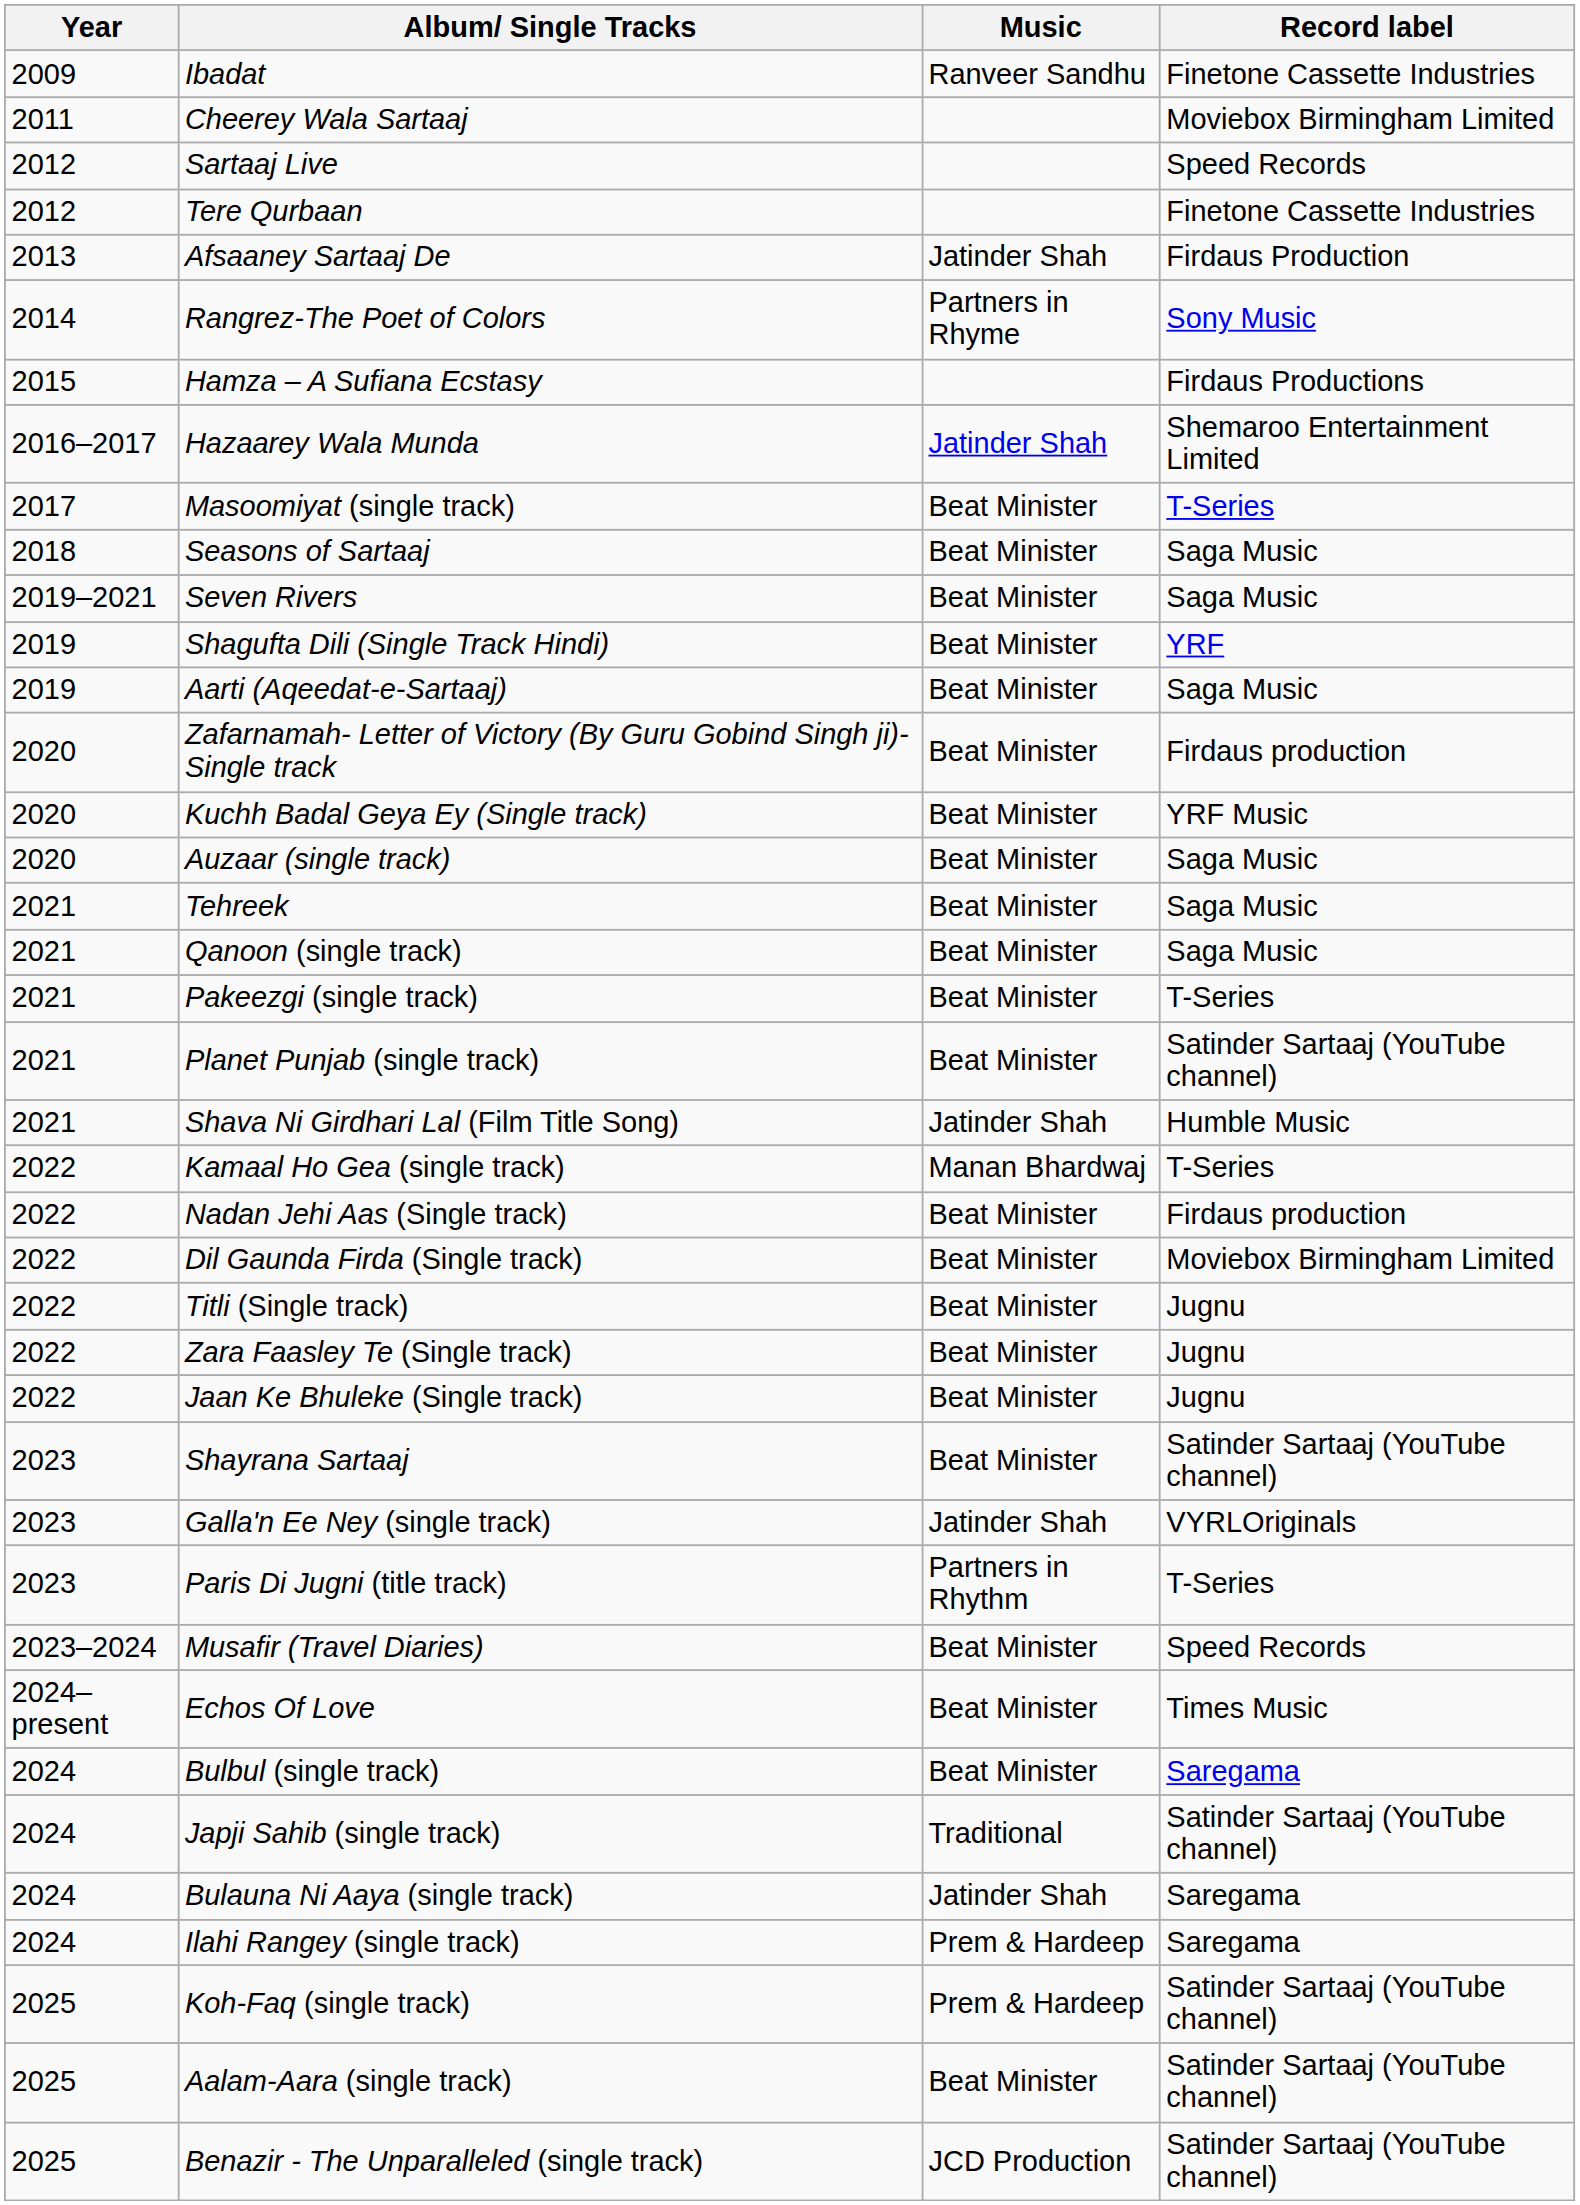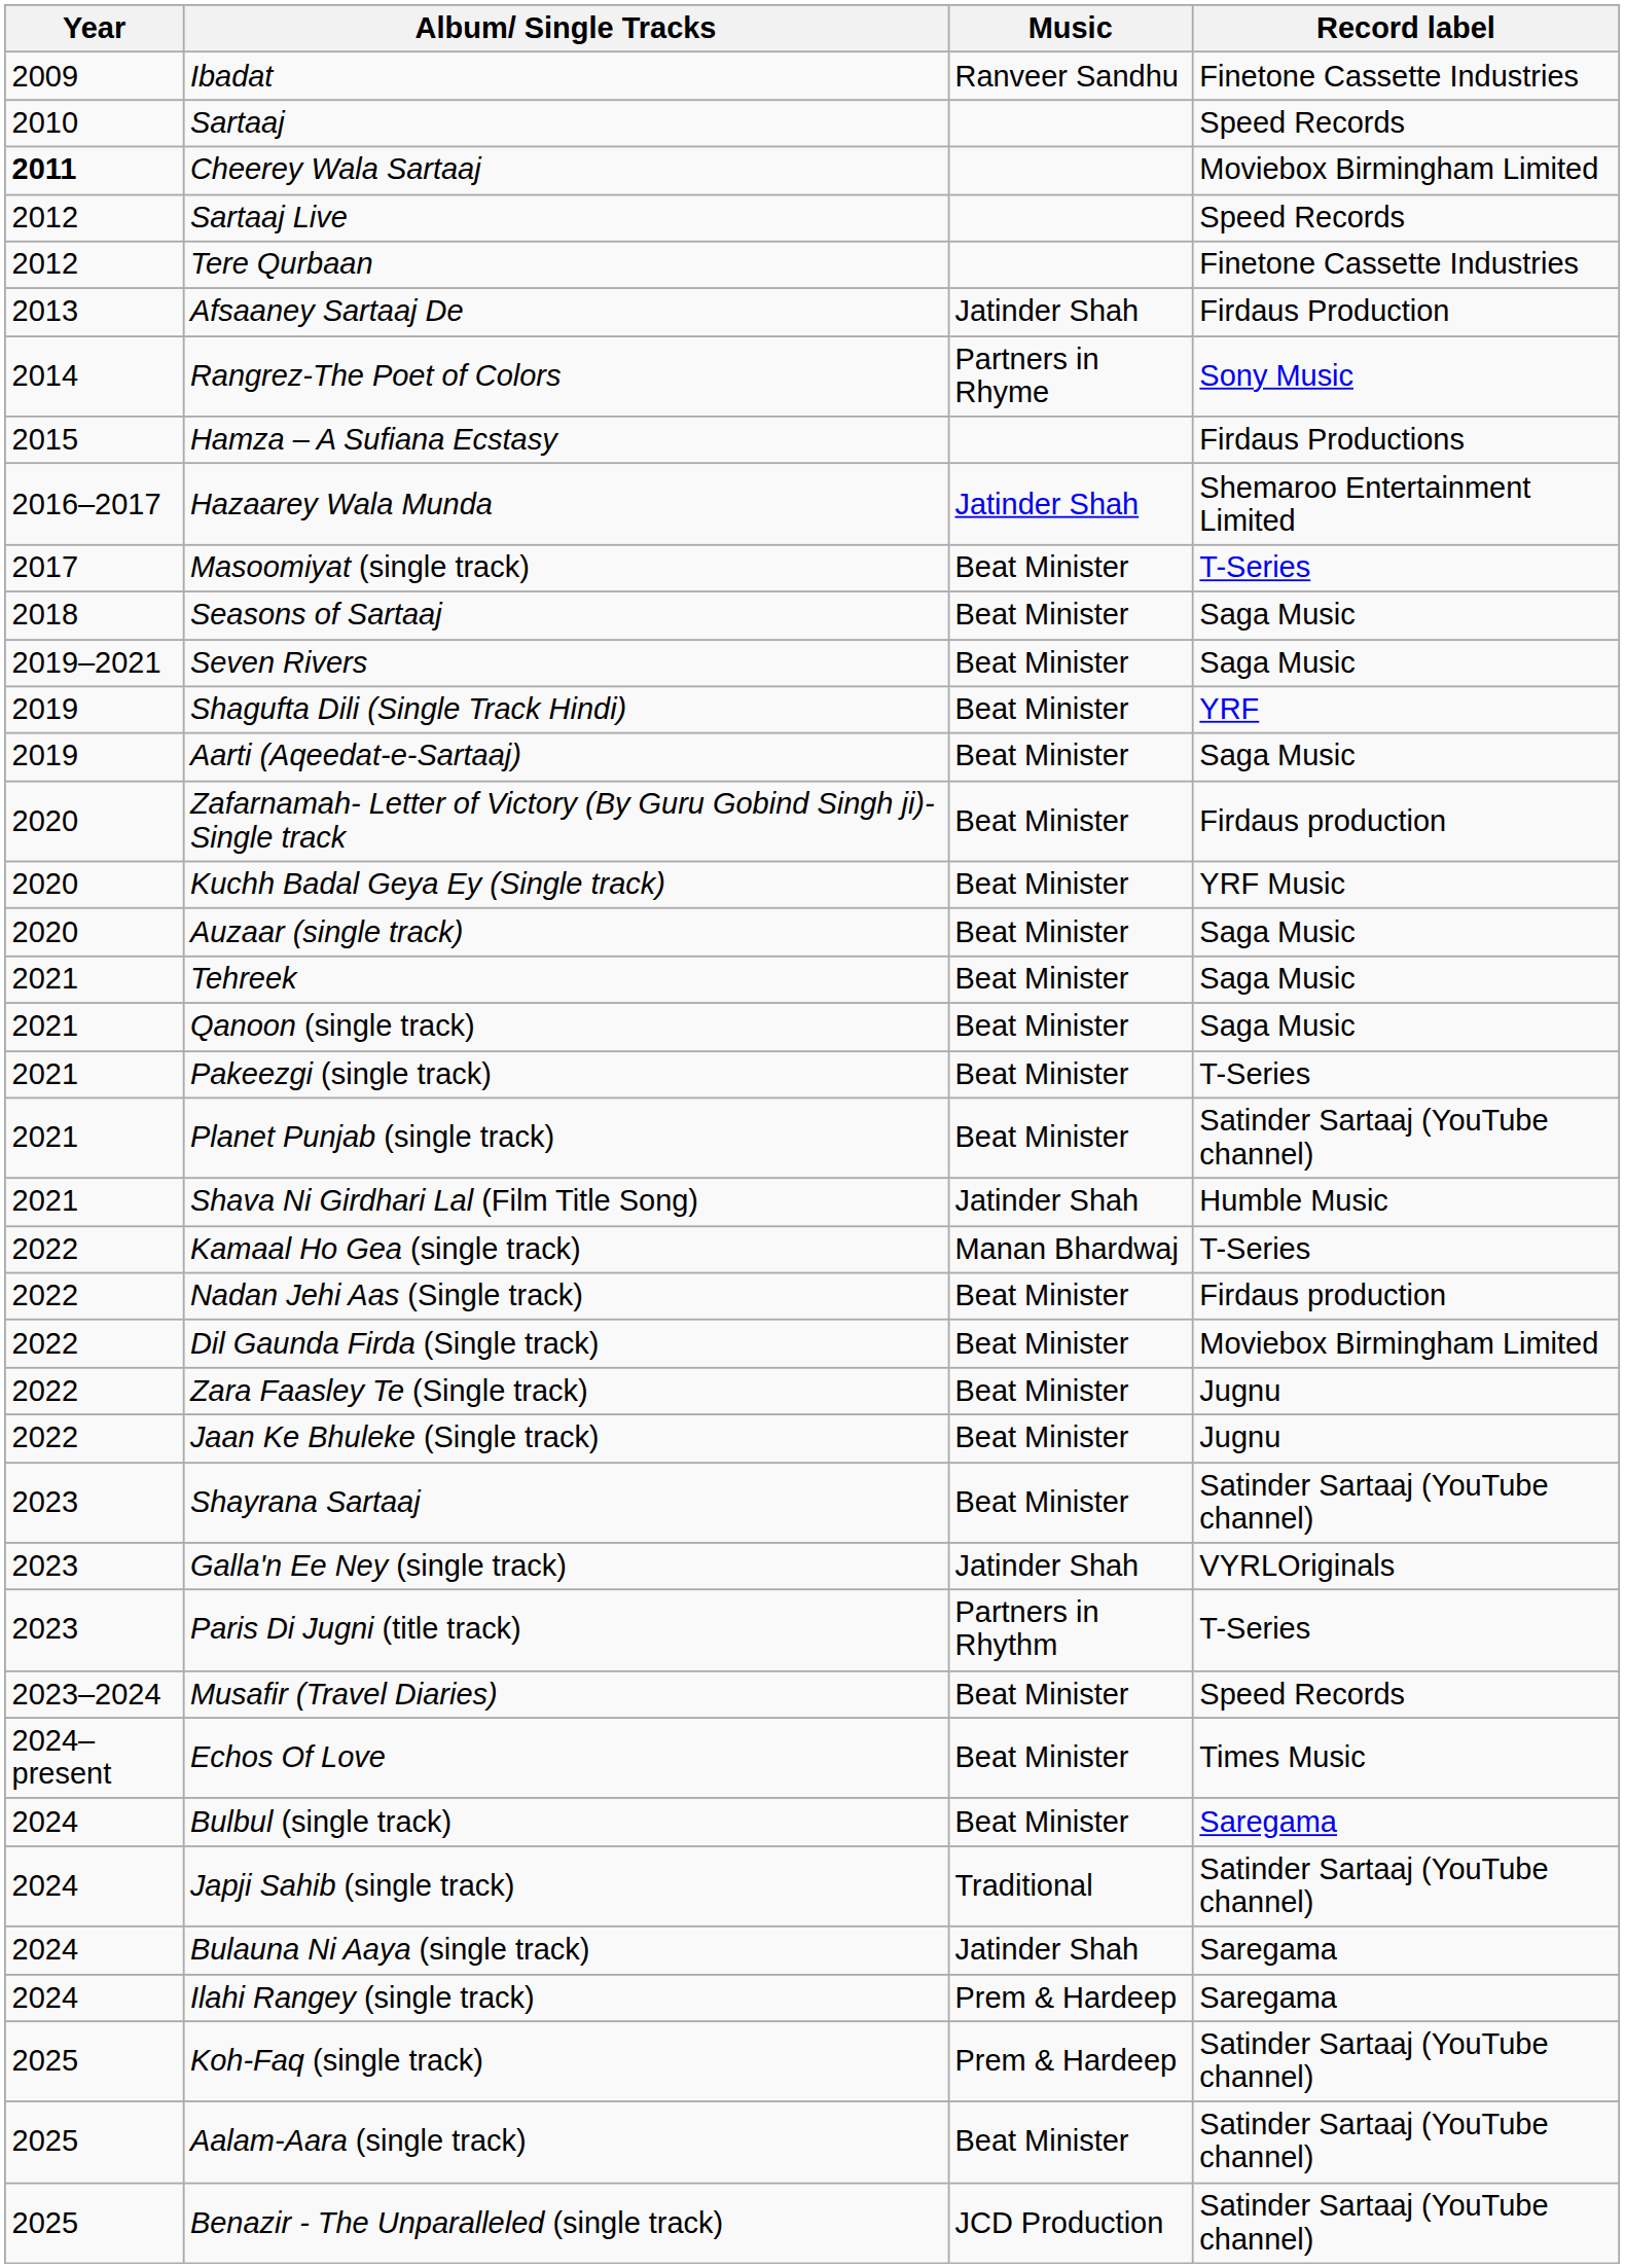+ row: 2010 | Sartaaj | Speed Records
Cheerey Wala Sartaaj | Year: normal -> bold
- row: 2022 | Titli (Single track) | Beat Minister | Jugnu
